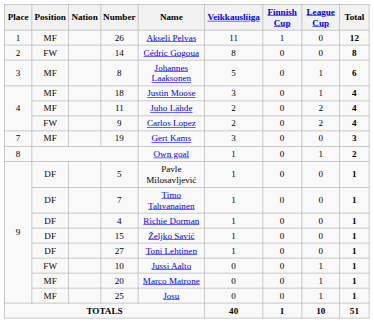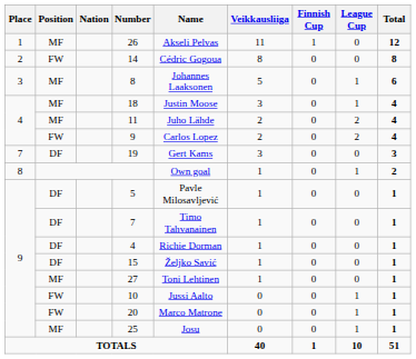19 | Position: MF -> DF
27 | Position: DF -> MF
20 | Position: MF -> FW
